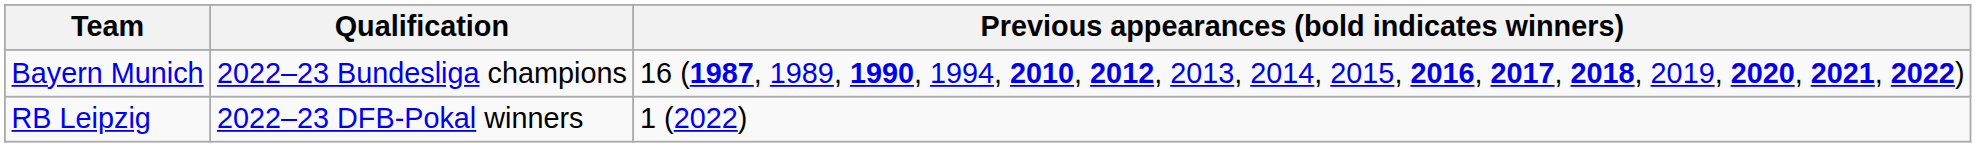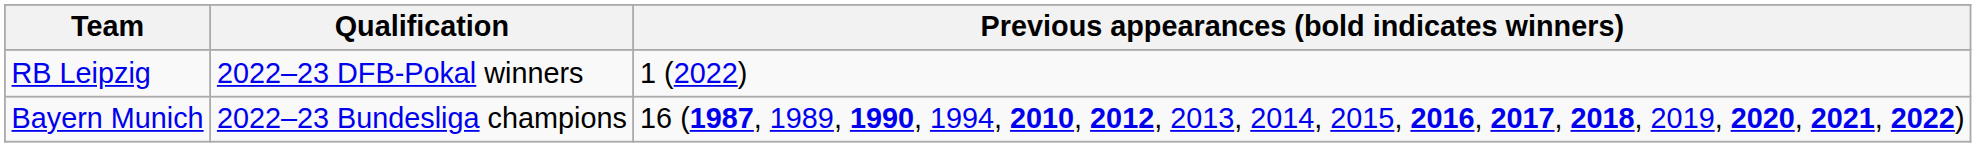rows swapped: Bayern Munich <-> RB Leipzig
